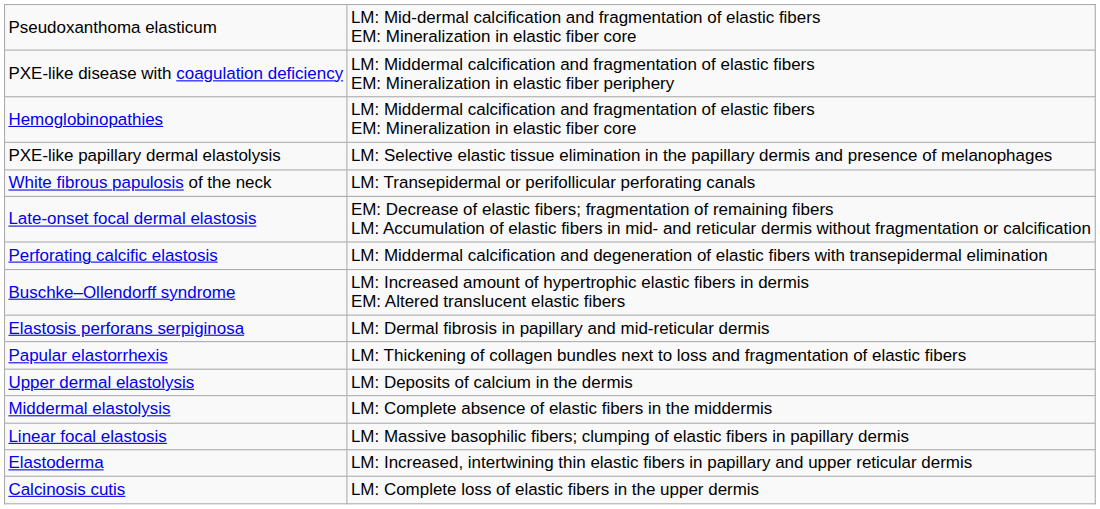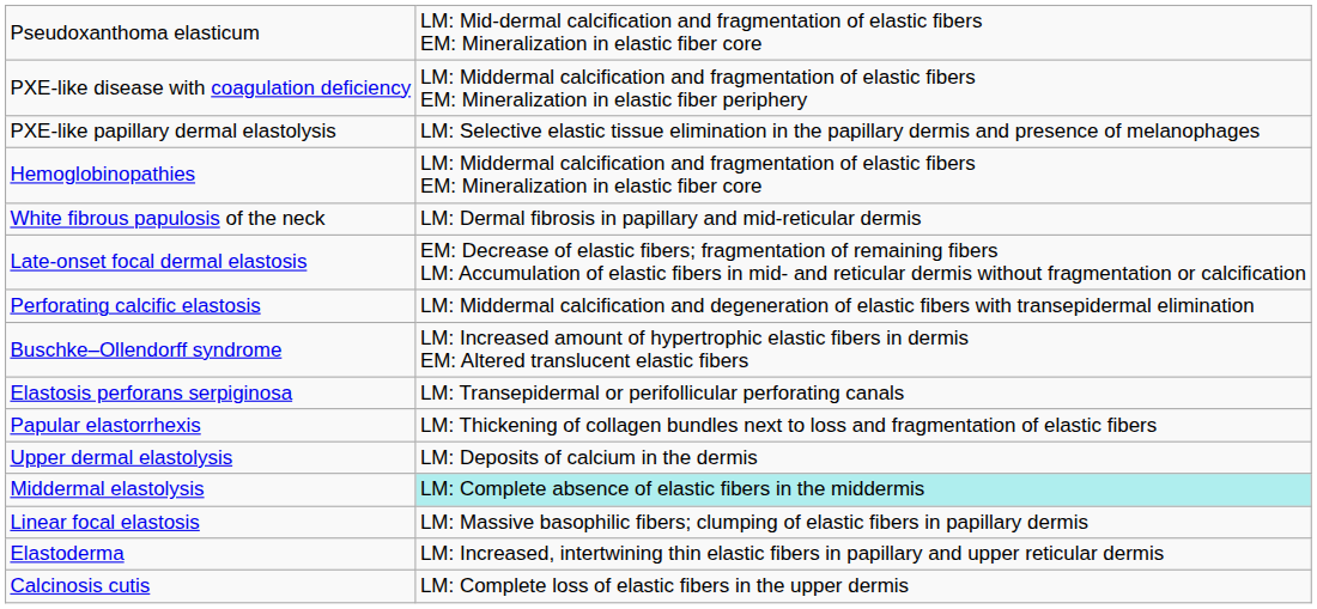rows swapped: Hemoglobinopathies <-> PXE-like papillary dermal elastolysis
White fibrous papulosis of the neck | column 2: LM: Transepidermal or perifollicular perforating canals -> LM: Dermal fibrosis in papillary and mid-reticular dermis
Elastosis perforans serpiginosa | column 2: LM: Dermal fibrosis in papillary and mid-reticular dermis -> LM: Transepidermal or perifollicular perforating canals
Middermal elastolysis | column 2: no background -> paleturquoise background
